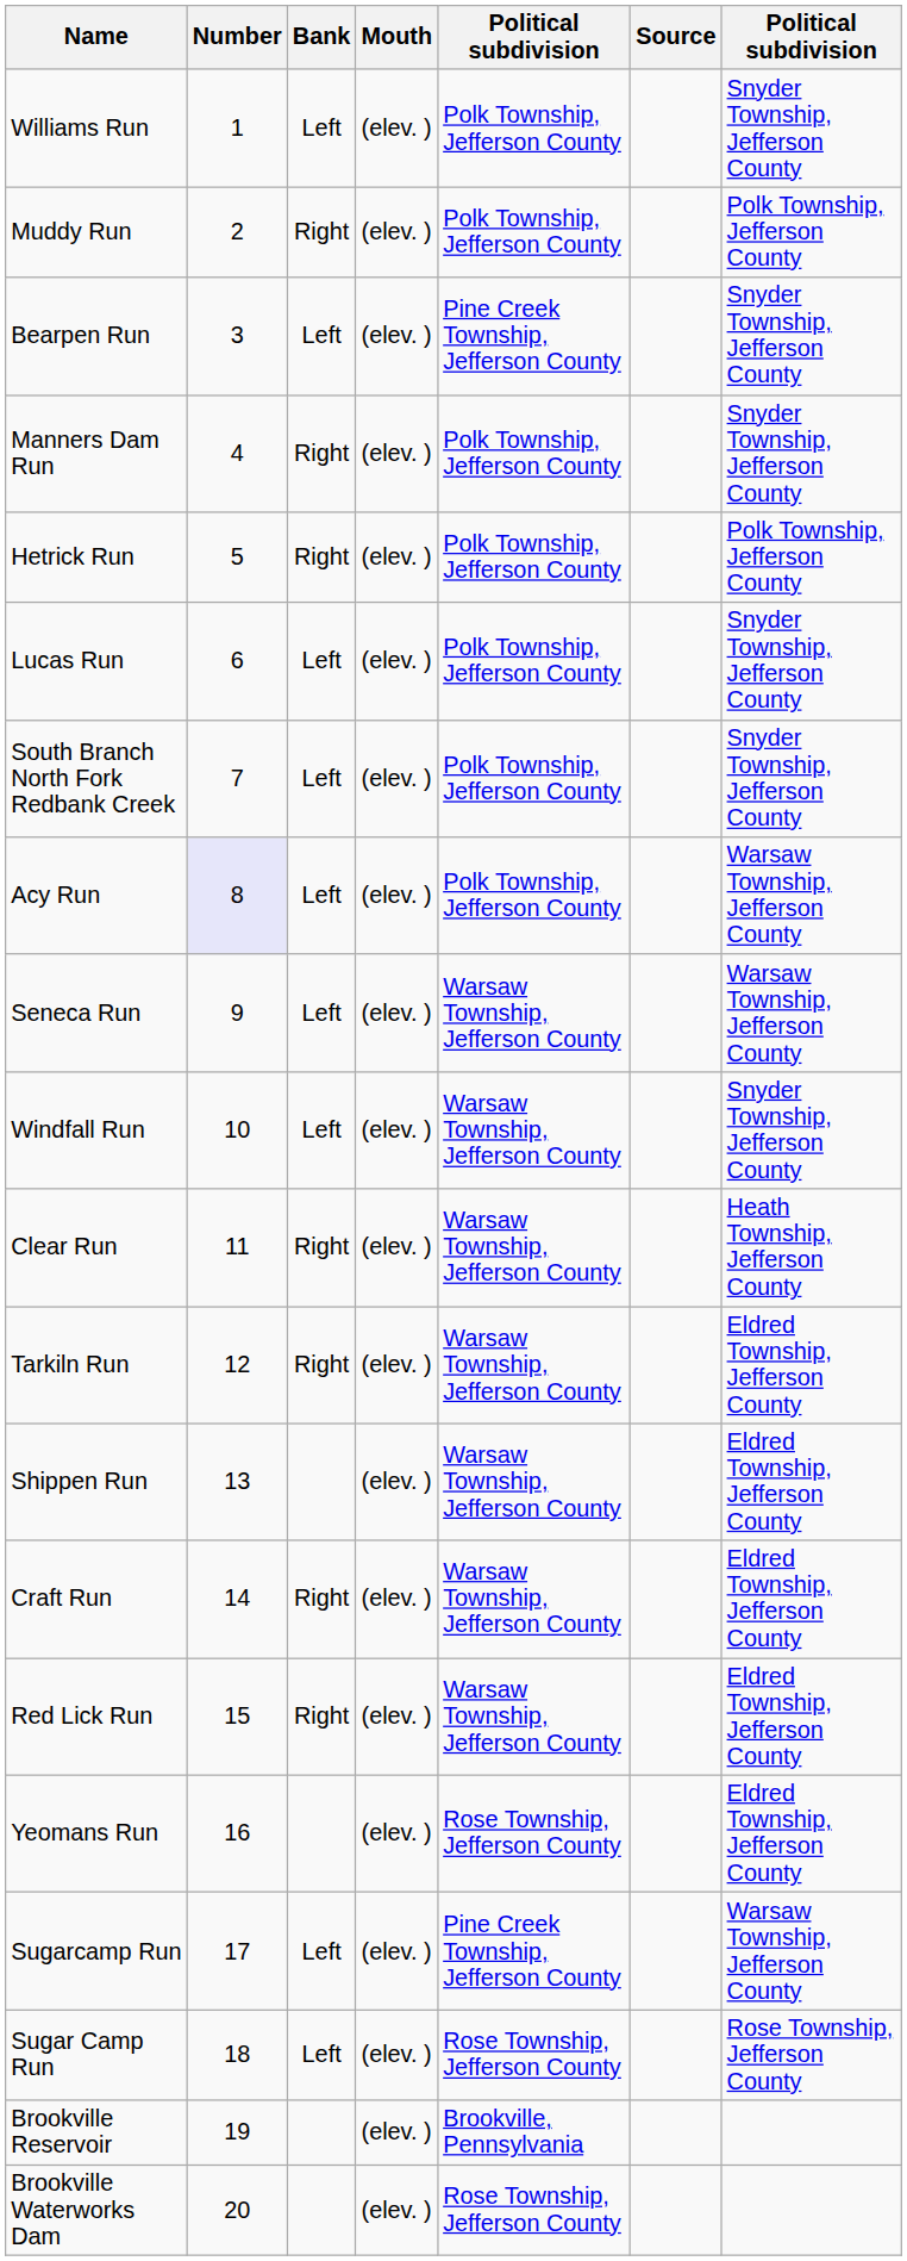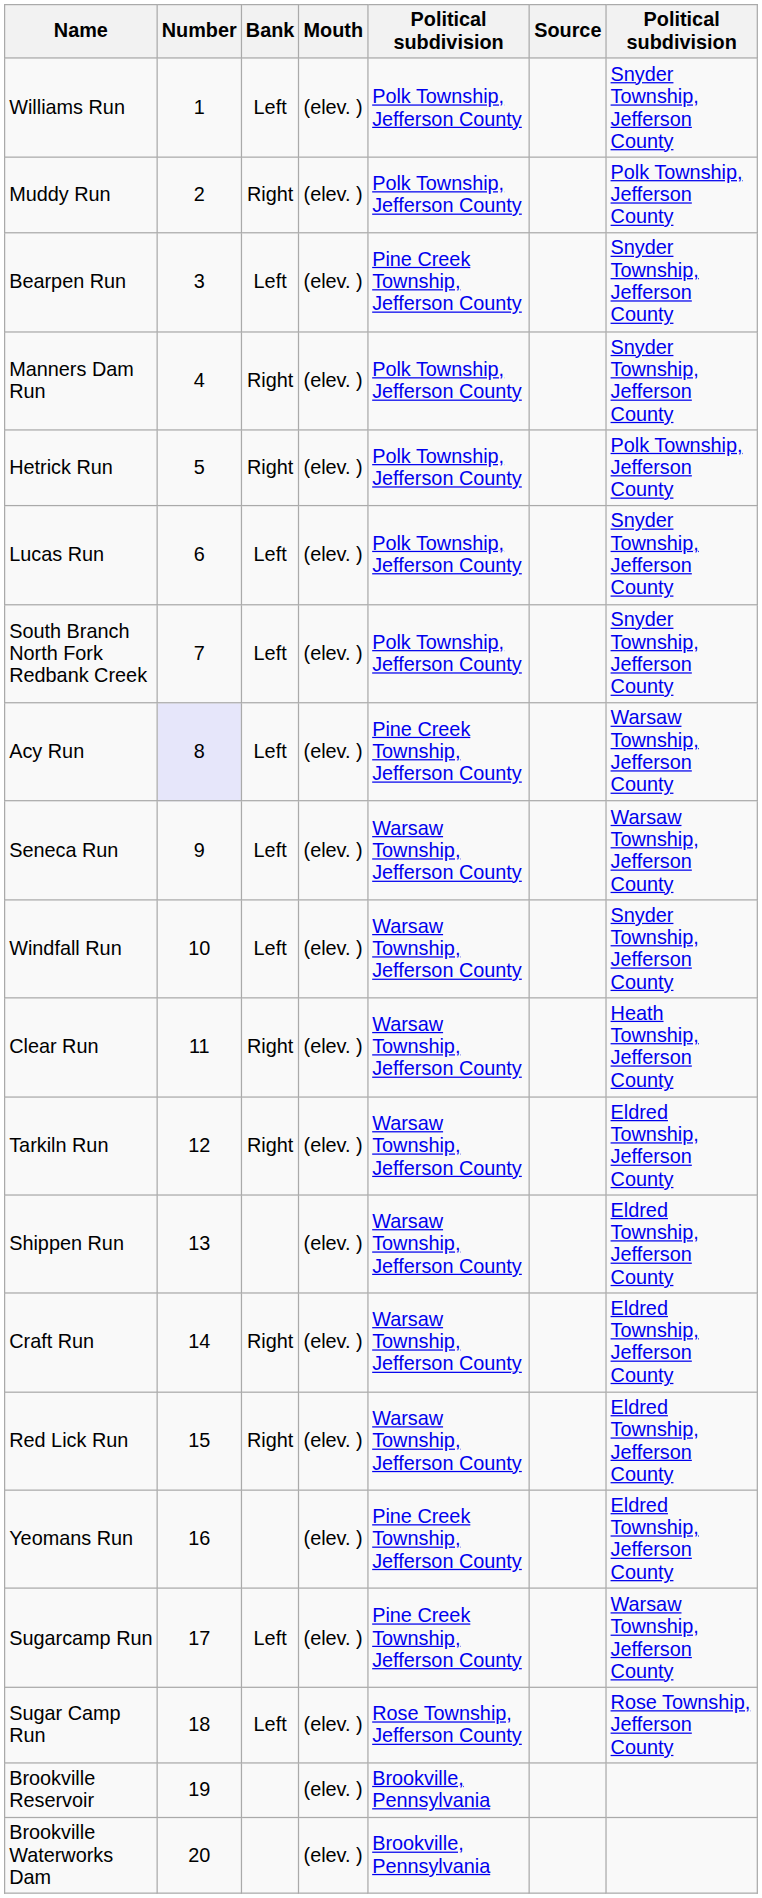Acy Run | column 5: Polk Township, Jefferson County -> Pine Creek Township, Jefferson County
Yeomans Run | column 5: Rose Township, Jefferson County -> Pine Creek Township, Jefferson County
Brookville Waterworks Dam | column 5: Rose Township, Jefferson County -> Brookville, Pennsylvania
